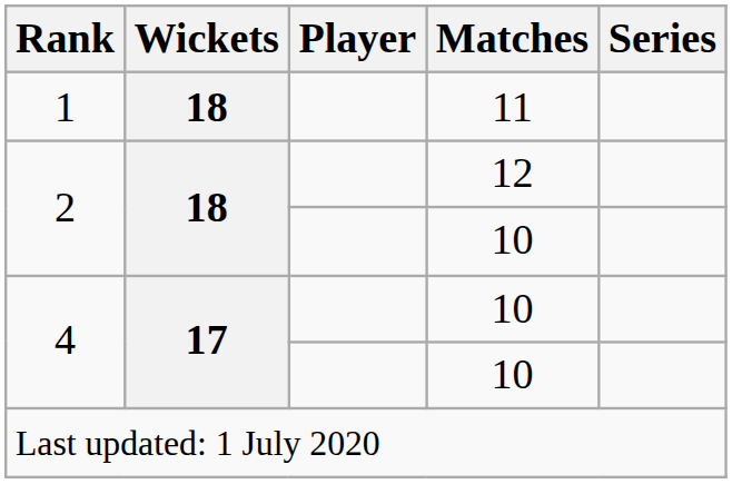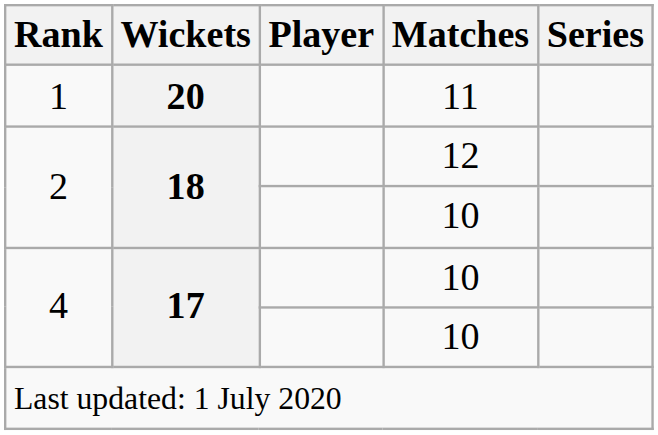1 | Wickets: 18 -> 20
